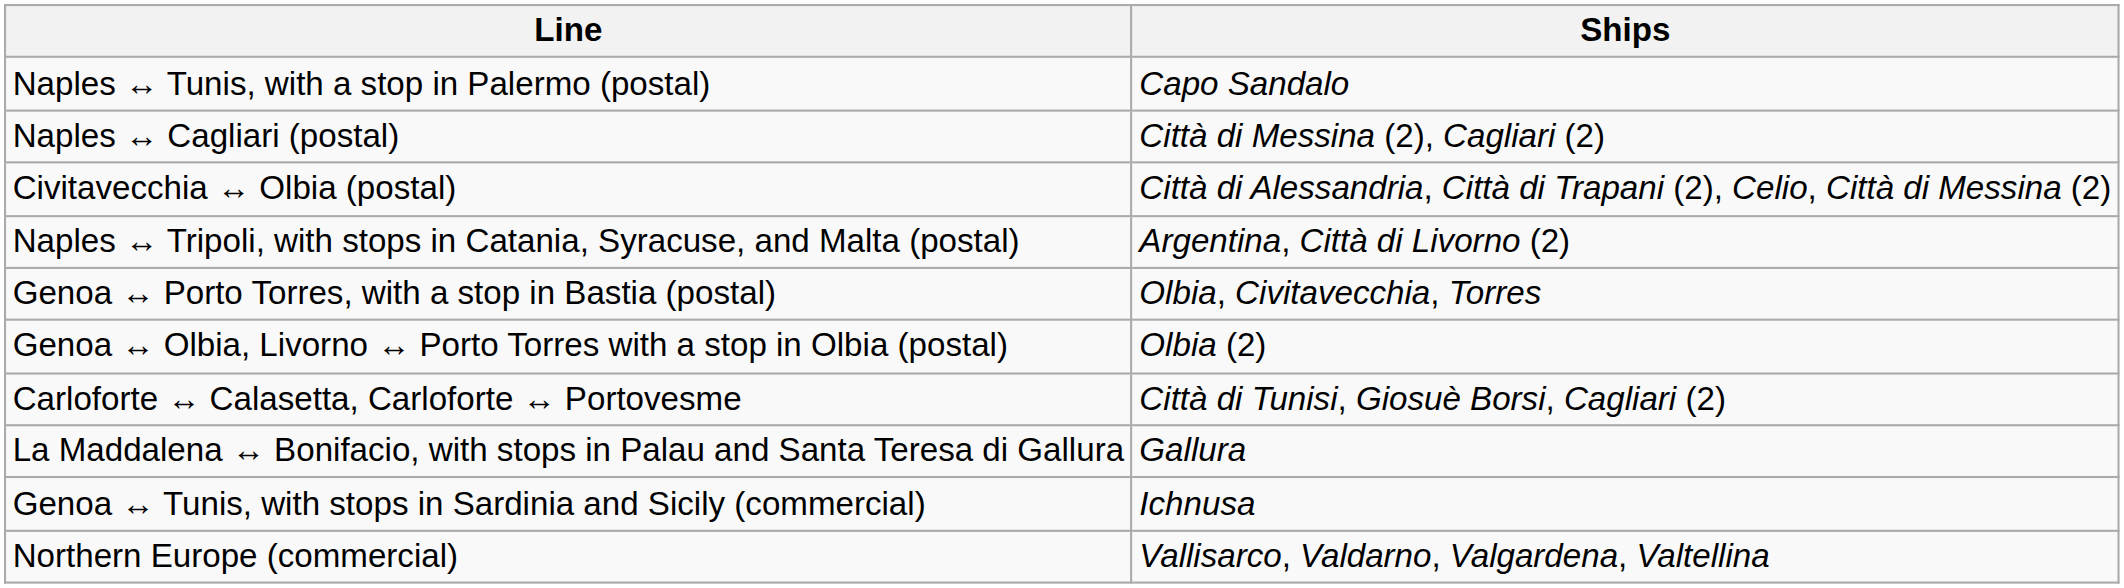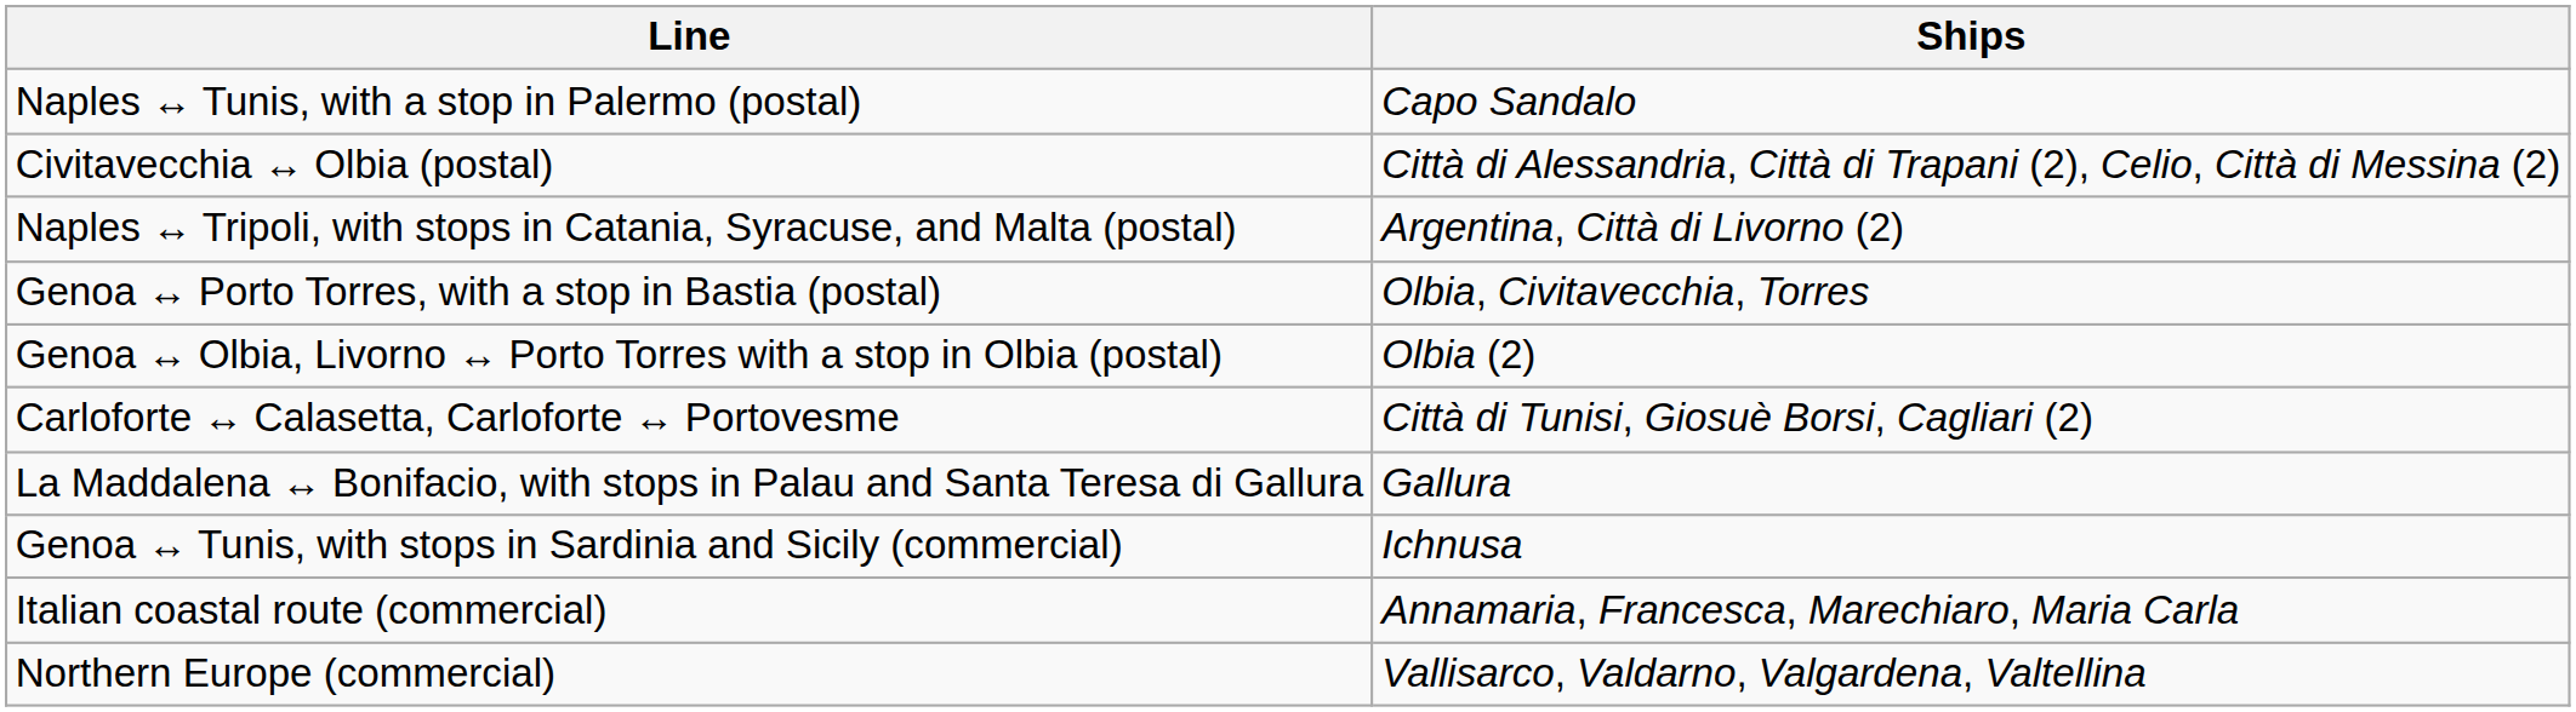- row: Naples ↔ Cagliari (postal) | Città di Messina (2), Cagliari (2)
+ row: Italian coastal route (commercial) | Annamaria, Francesca, Marechiaro, Maria Carla
